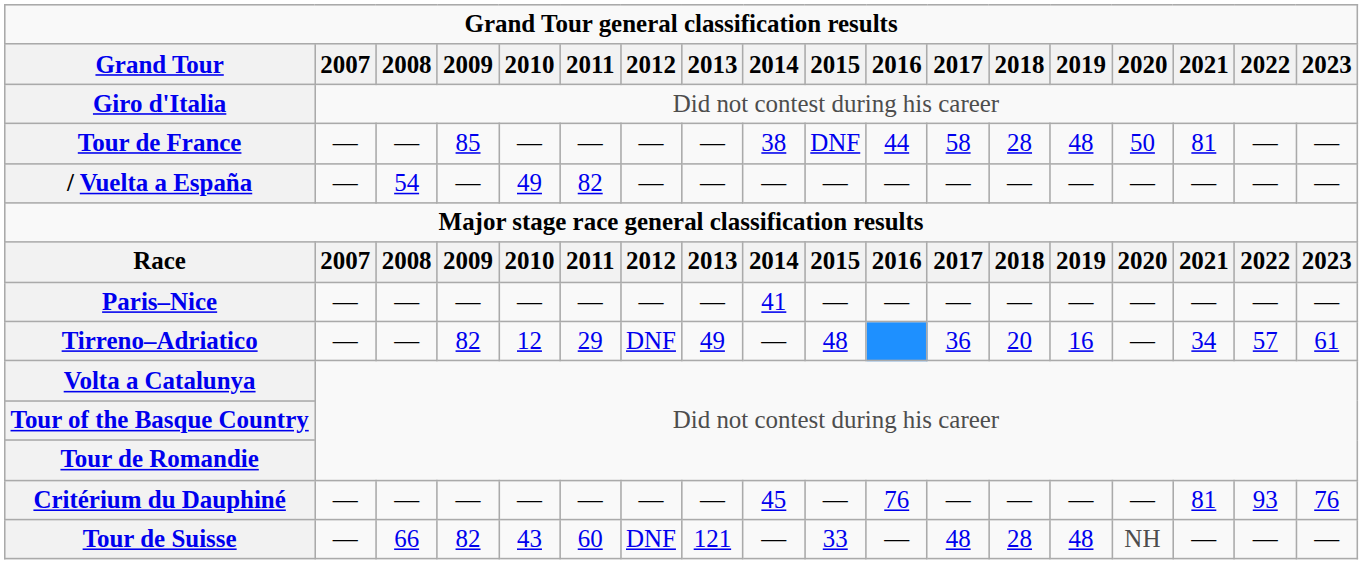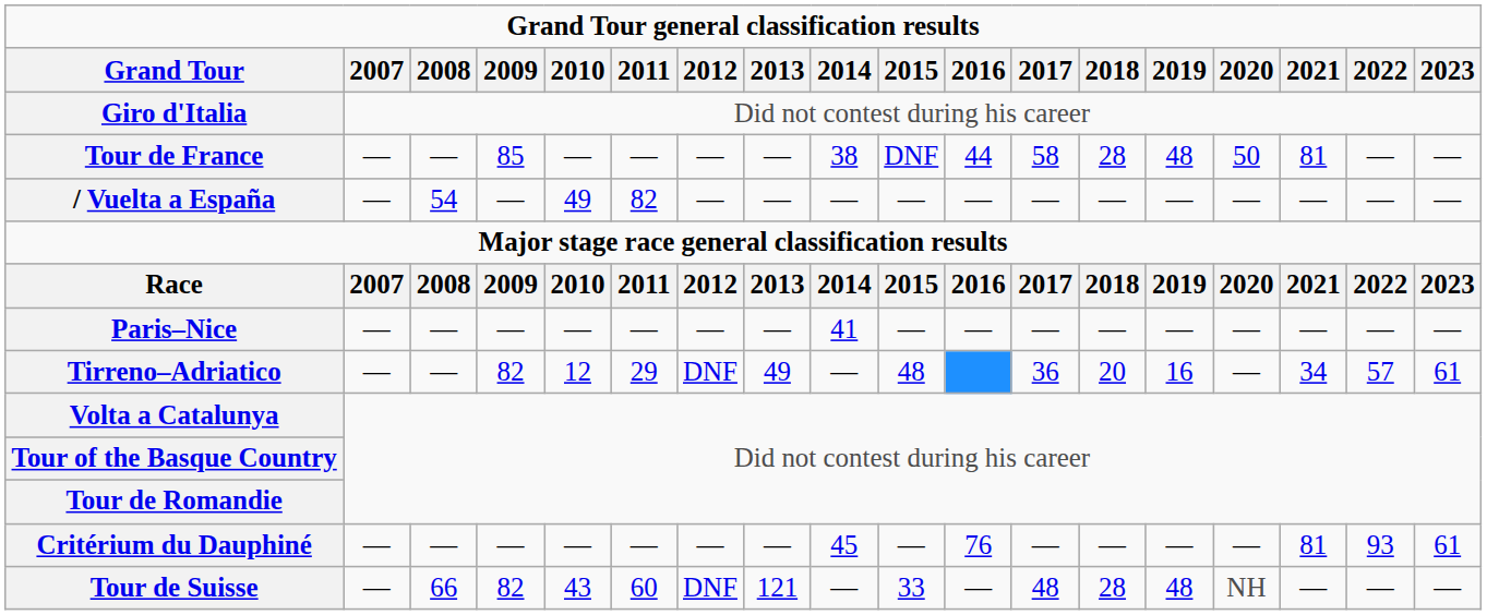Critérium du Dauphiné | Grand Tour general classification results / 2023: 76 -> 61
